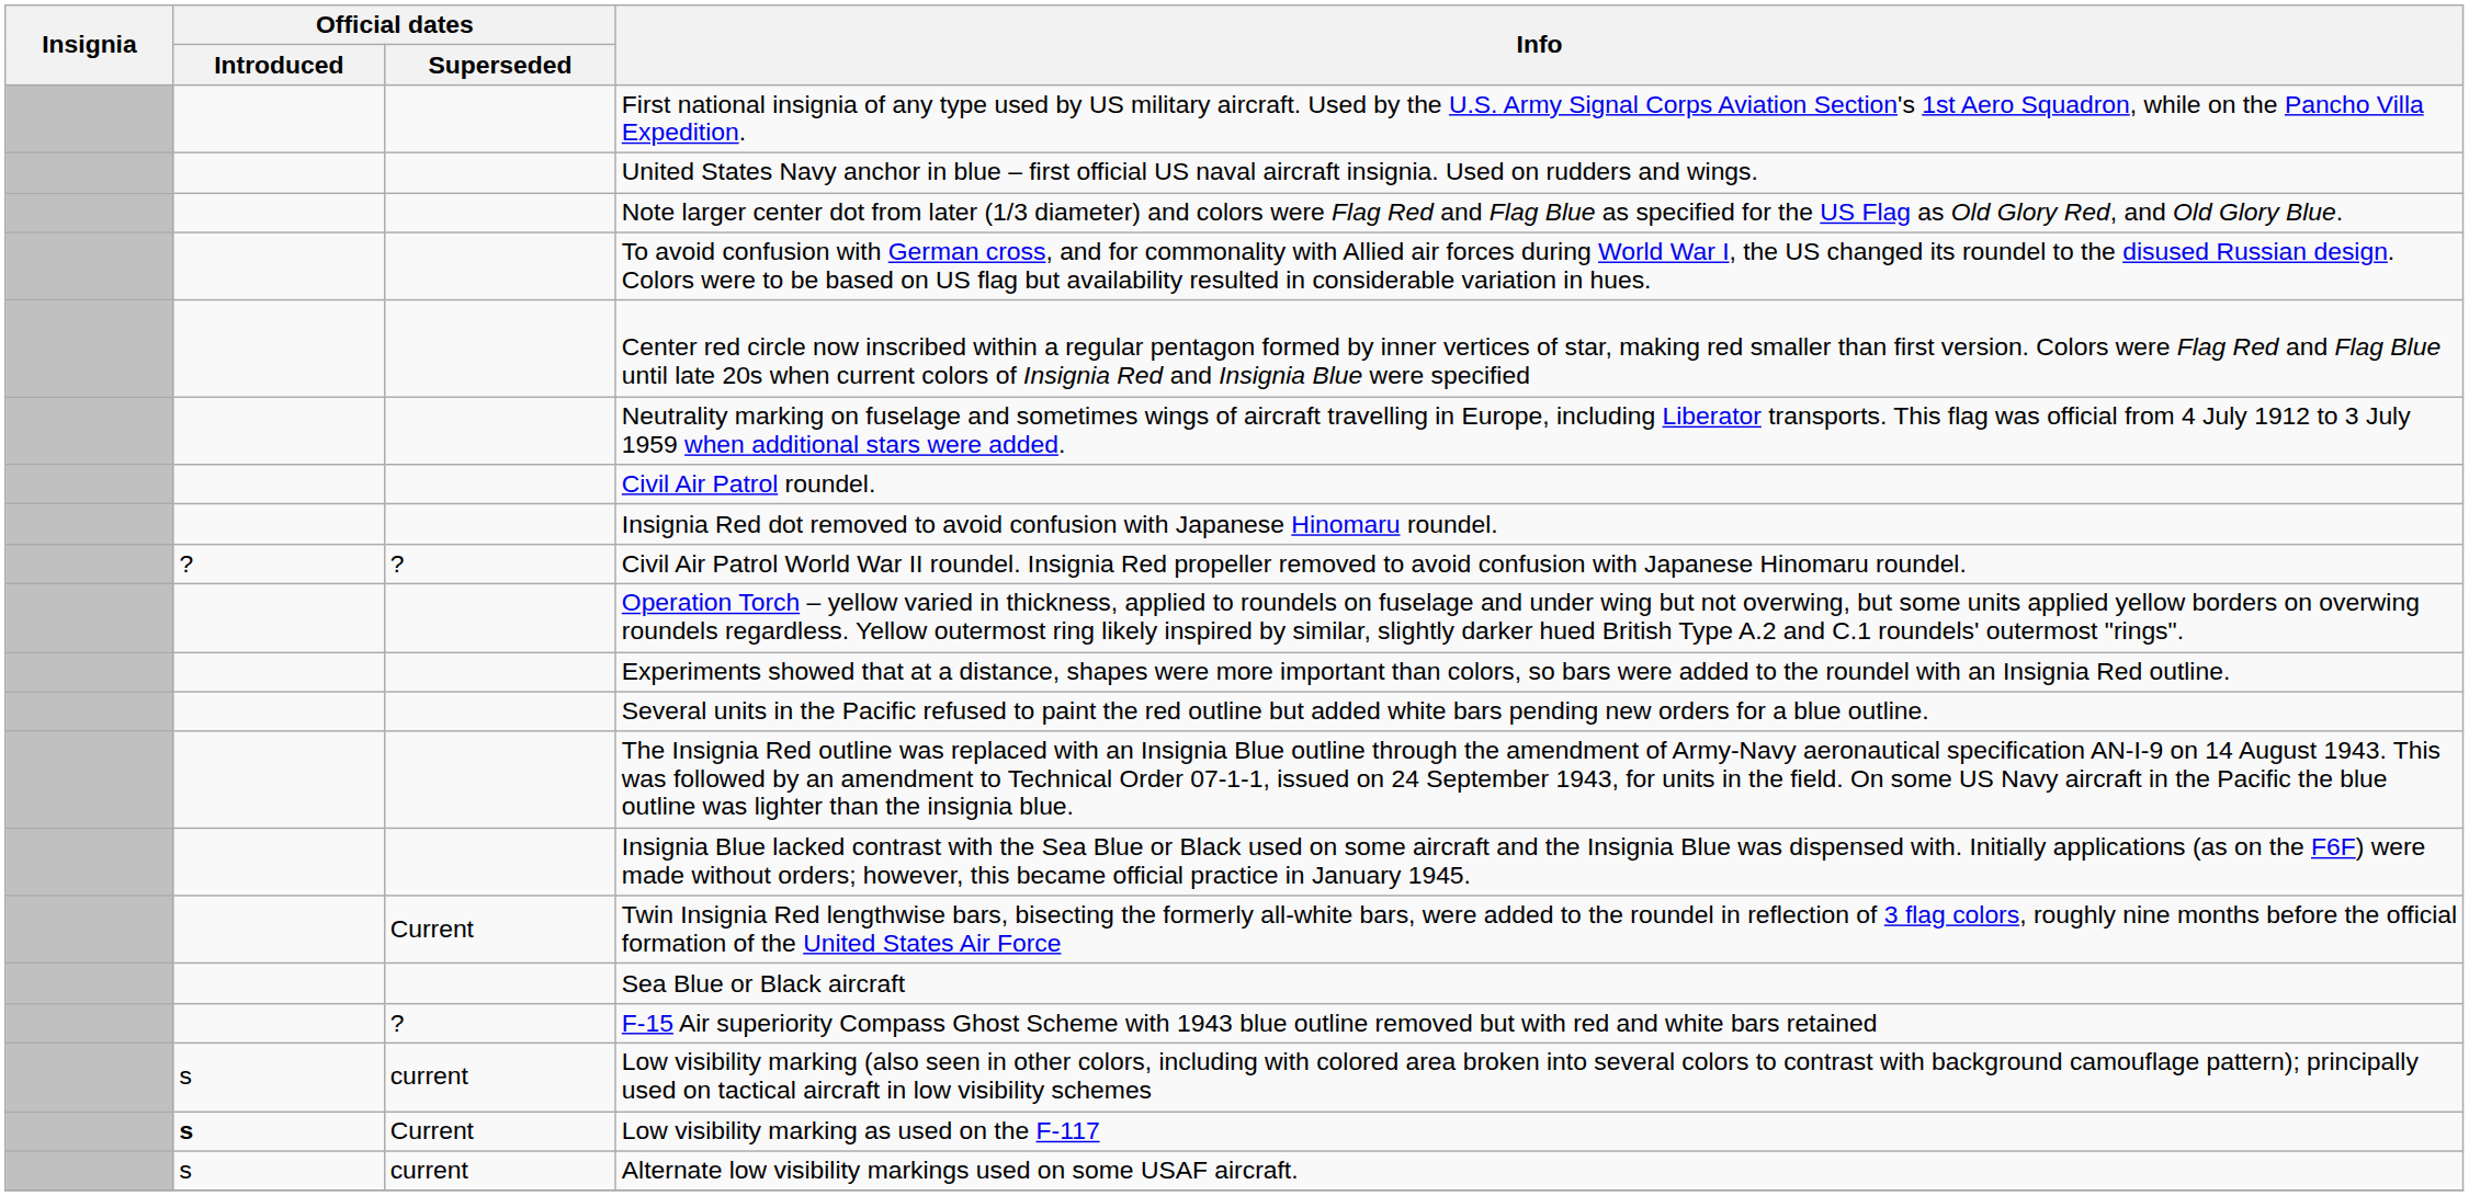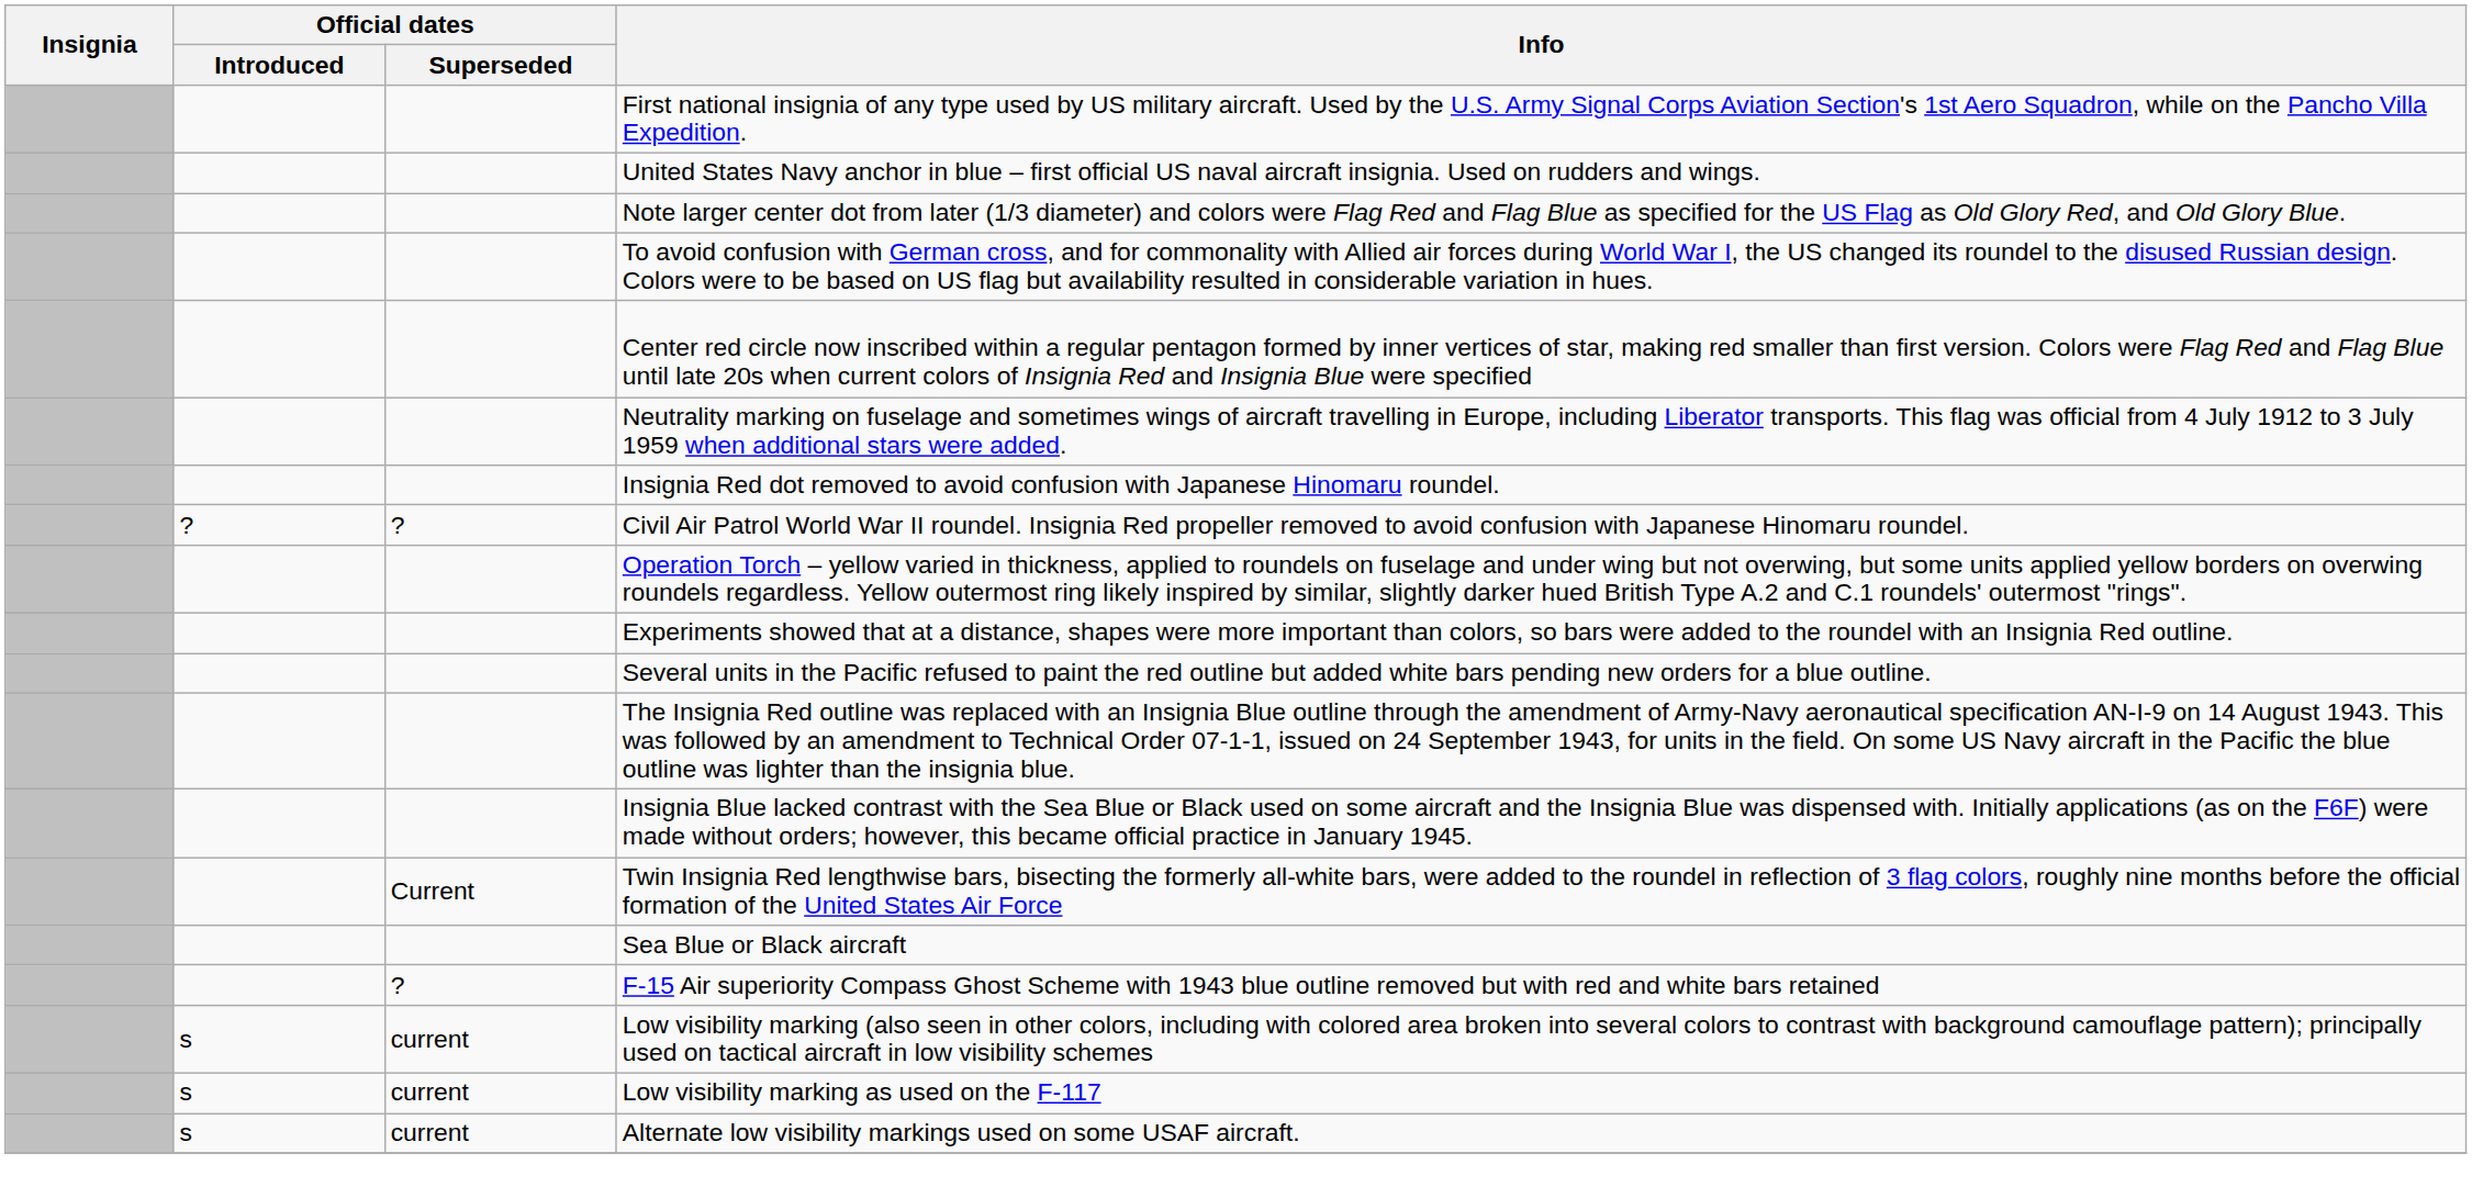- row: Civil Air Patrol roundel.
Low visibility marking as used on the F-117 | Official dates / Introduced: bold -> normal
Low visibility marking as used on the F-117 | Official dates / Superseded: Current -> current
